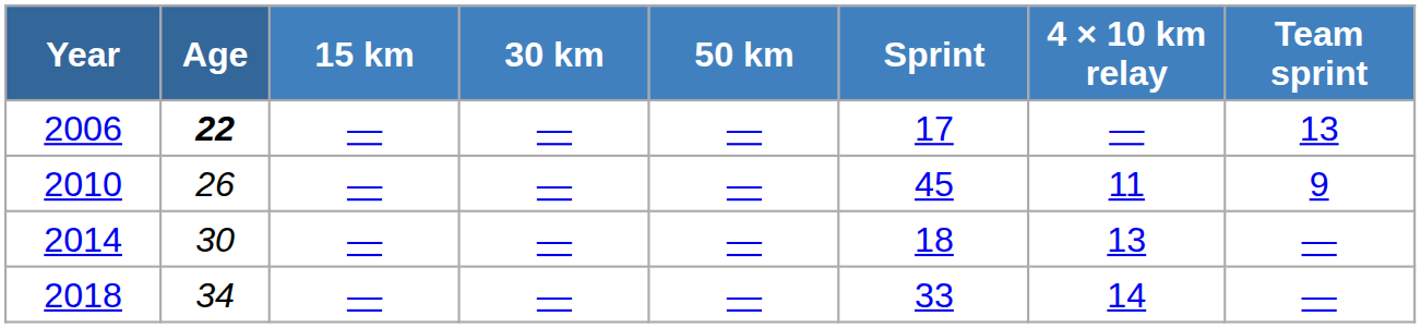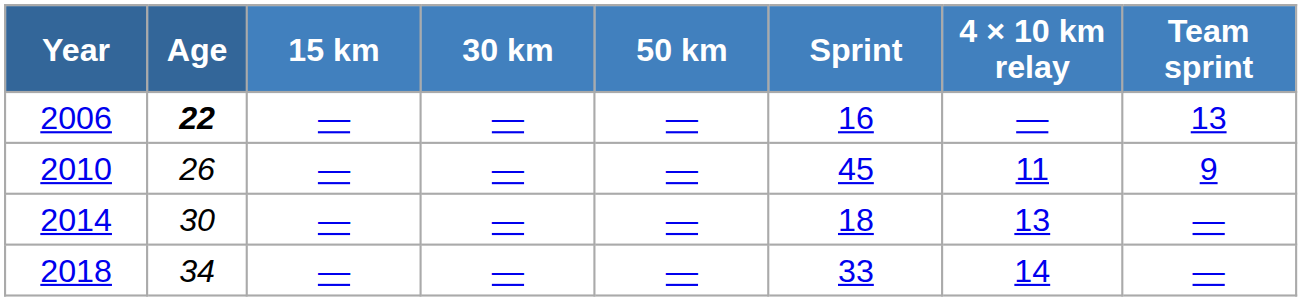2006 | Sprint: 17 -> 16
